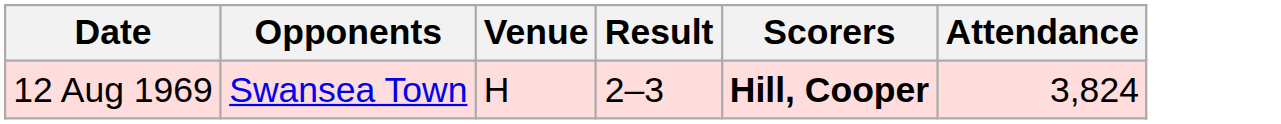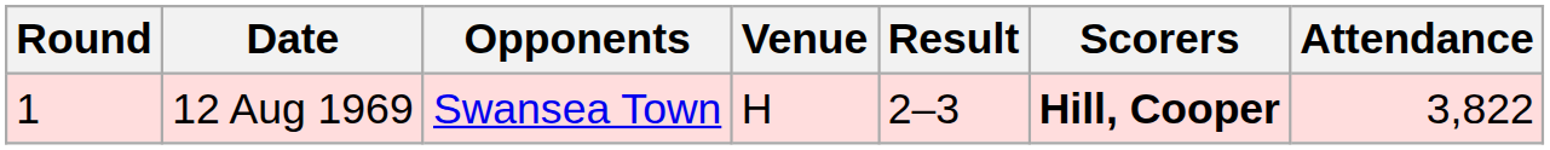+ column: Round | 1
12 Aug 1969 | Attendance: 3,824 -> 3,822
